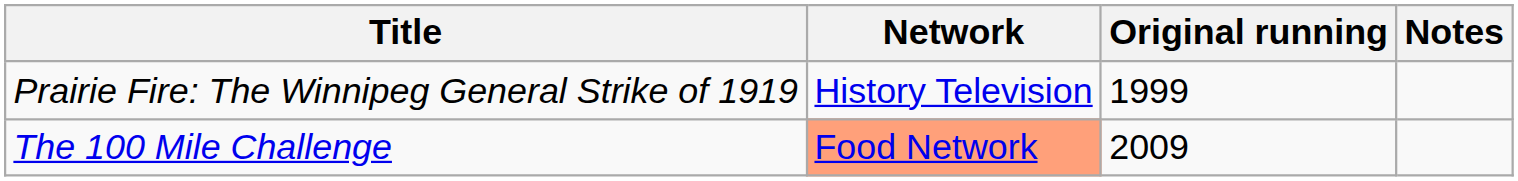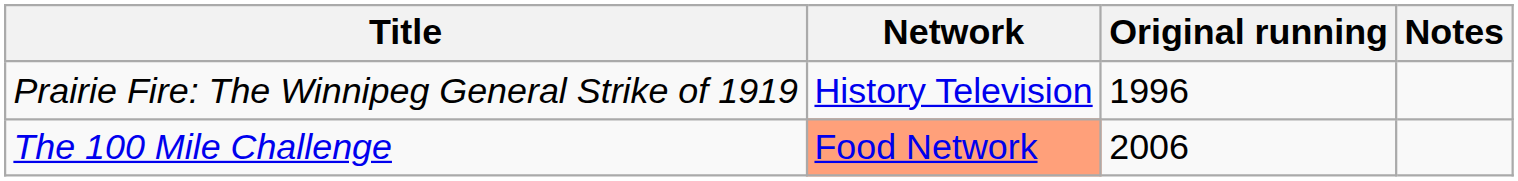Prairie Fire: The Winnipeg General Strike of 1919 | Original running: 1999 -> 1996
The 100 Mile Challenge | Original running: 2009 -> 2006
